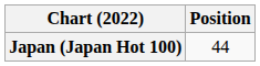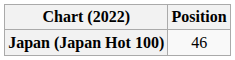Japan (Japan Hot 100) | Position: 44 -> 46
